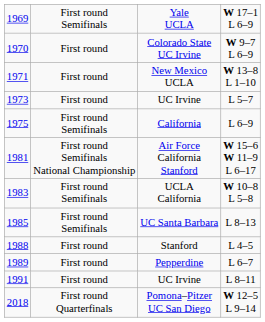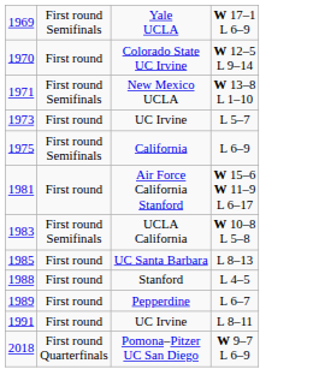Colorado State UC Irvine | column 4: W 9–7 L 6–9 -> W 12–5 L 9–14
New Mexico UCLA | column 2: First round -> First round Semifinals
Air Force California Stanford | column 2: First round Semifinals National Championship -> First round
UC Santa Barbara | column 2: First round Semifinals -> First round
Pomona–Pitzer UC San Diego | column 4: W 12–5 L 9–14 -> W 9–7 L 6–9
